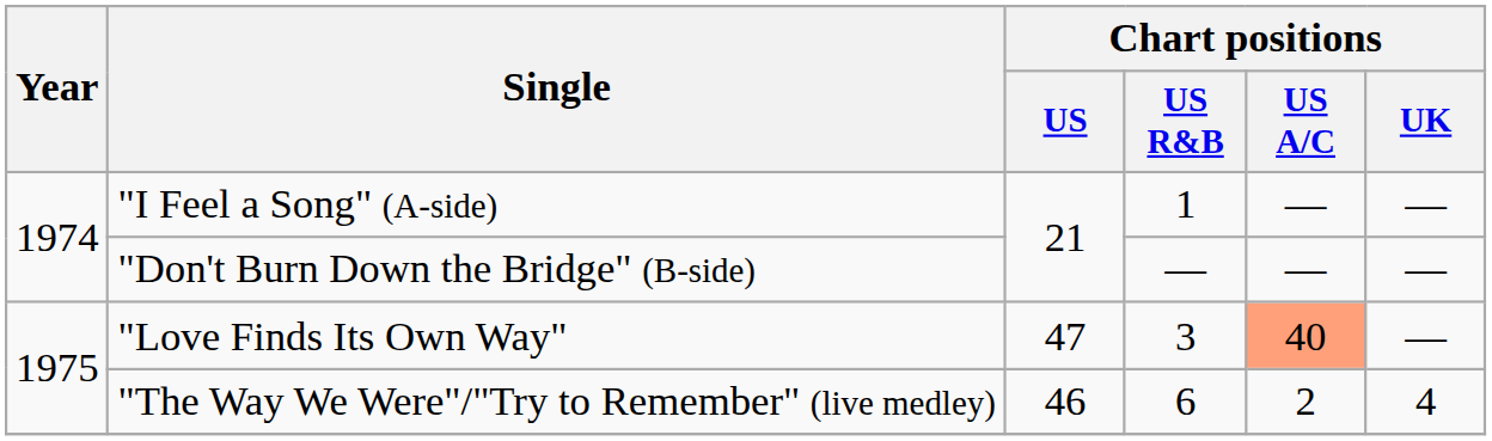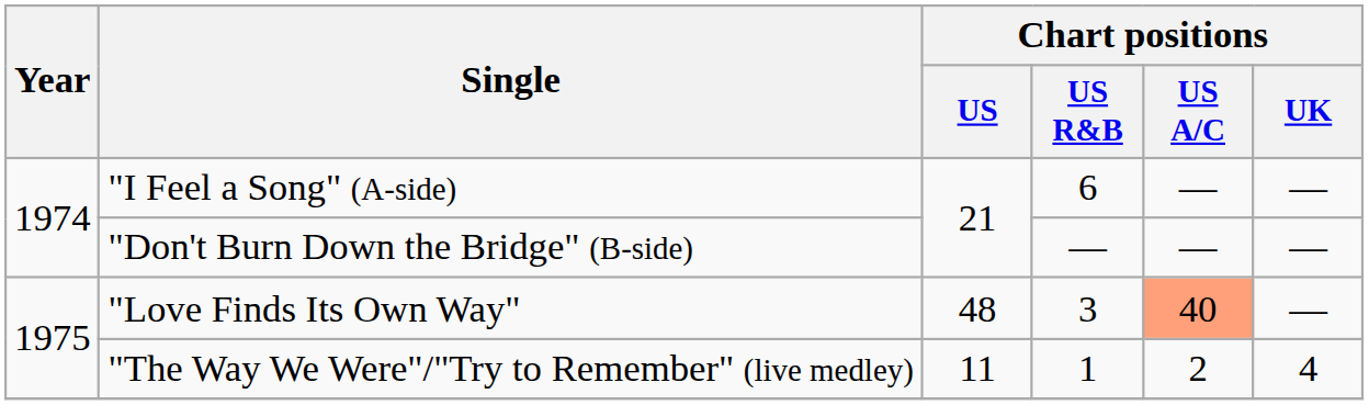"I Feel a Song" (A-side) | Chart positions / US R&B: 1 -> 6
"Love Finds Its Own Way" | Chart positions / US: 47 -> 48
"The Way We Were"/"Try to Remember" (live medley) | Chart positions / US: 46 -> 11
"The Way We Were"/"Try to Remember" (live medley) | Chart positions / US R&B: 6 -> 1
